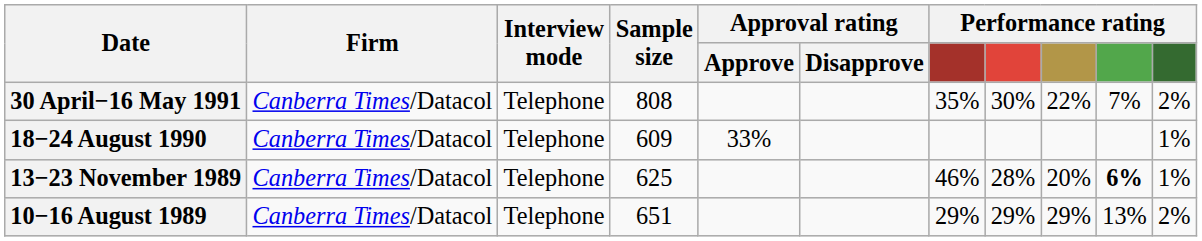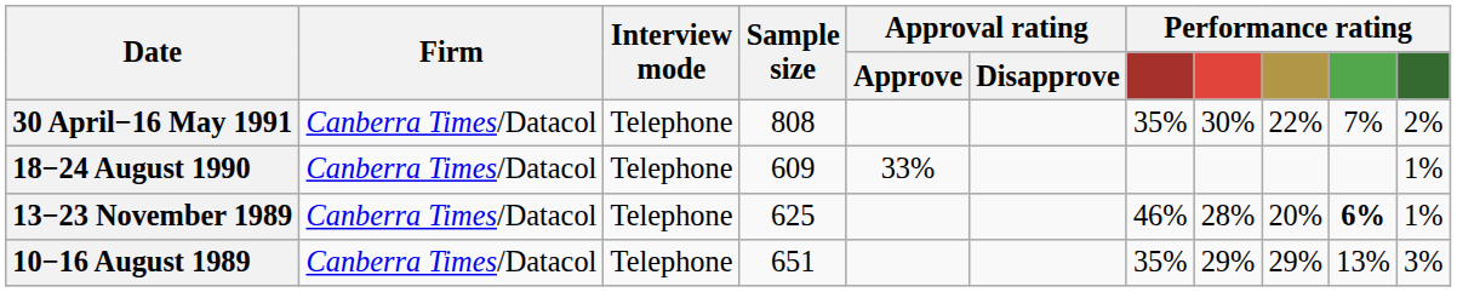10−16 August 1989 | column 7: 29% -> 35%
10−16 August 1989 | column 11: 2% -> 3%
